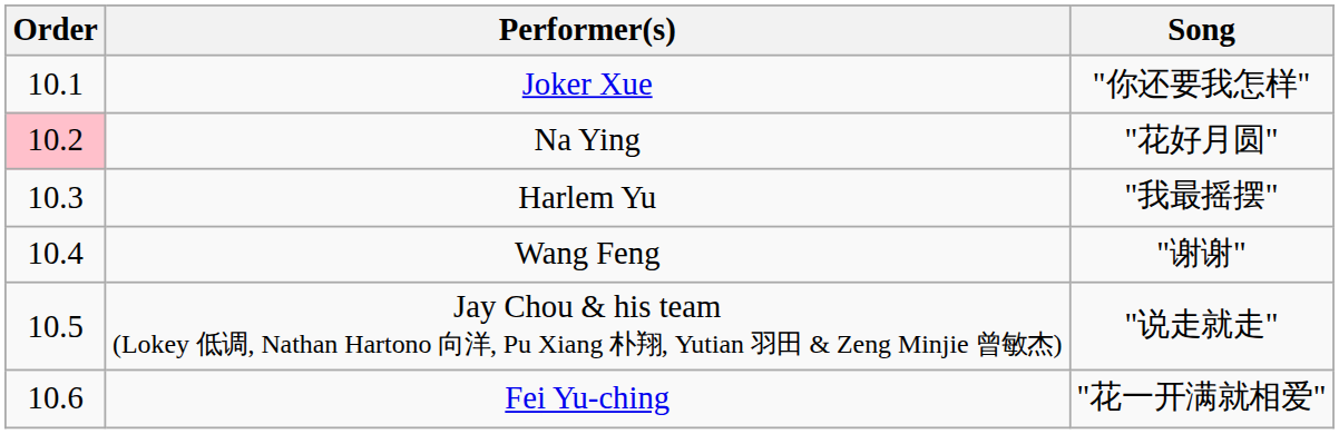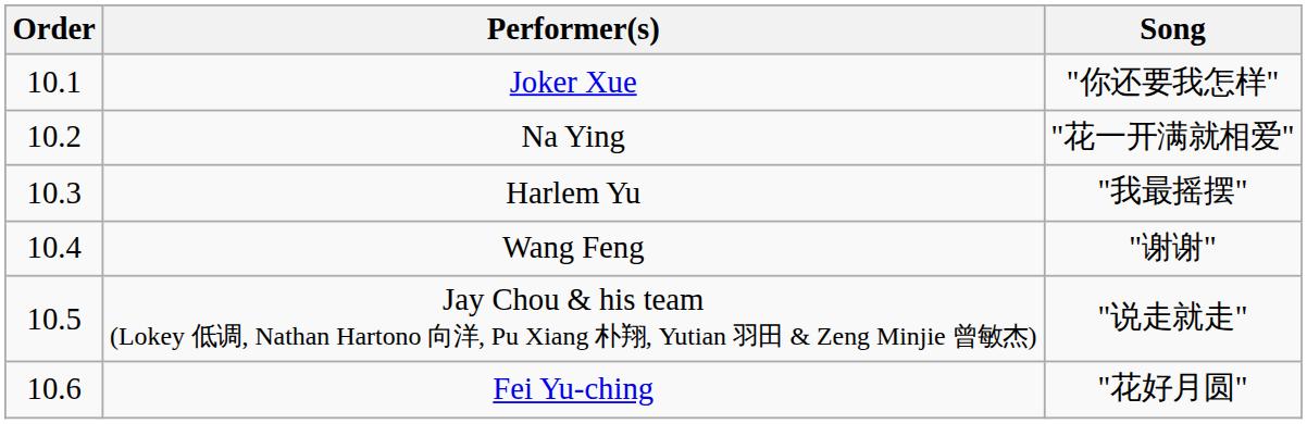Na Ying | Order: pink background -> no background
Na Ying | Song: "花好月圆" -> "花一开满就相爱"
Fei Yu-ching | Song: "花一开满就相爱" -> "花好月圆"
